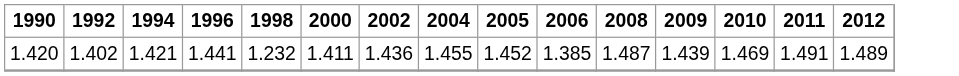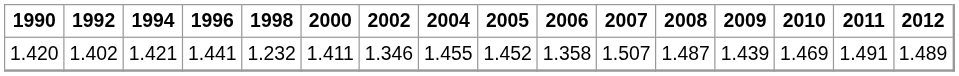+ column: 2007 | 1.507
1.420 | 2002: 1.436 -> 1.346
1.420 | 2006: 1.385 -> 1.358
